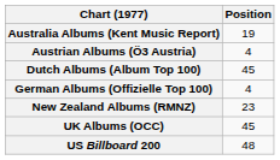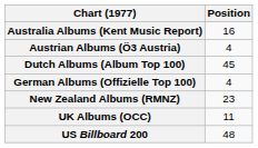Australia Albums (Kent Music Report) | Position: 19 -> 16
UK Albums (OCC) | Position: 45 -> 11
